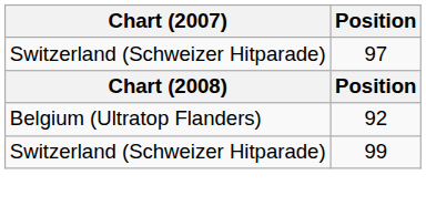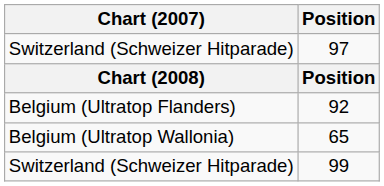+ row: Belgium (Ultratop Wallonia) | 65
